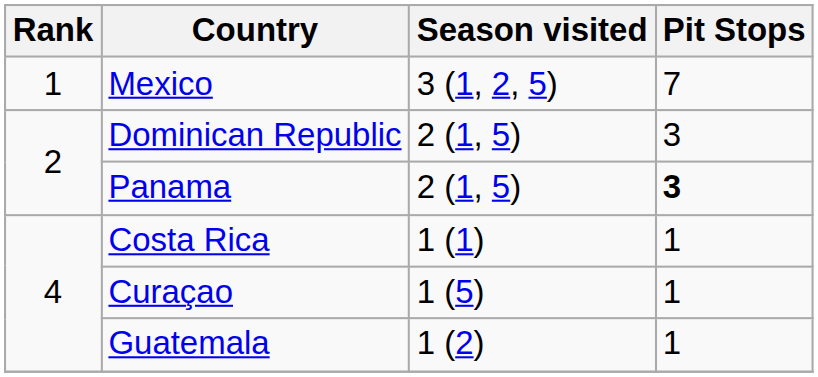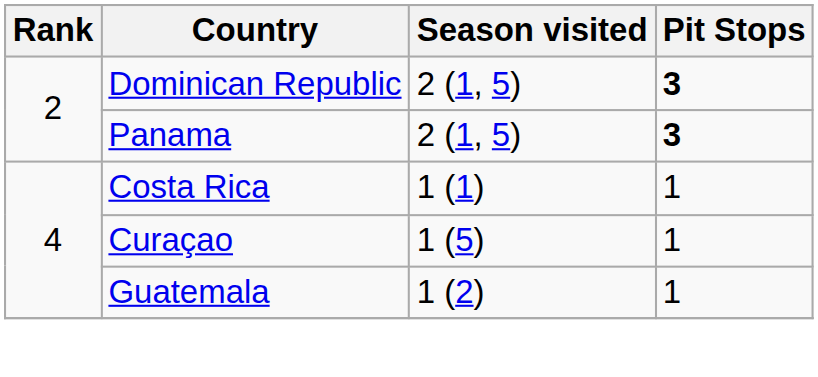- row: 1 | Mexico | 3 (1, 2, 5) | 7
Dominican Republic | Pit Stops: normal -> bold
